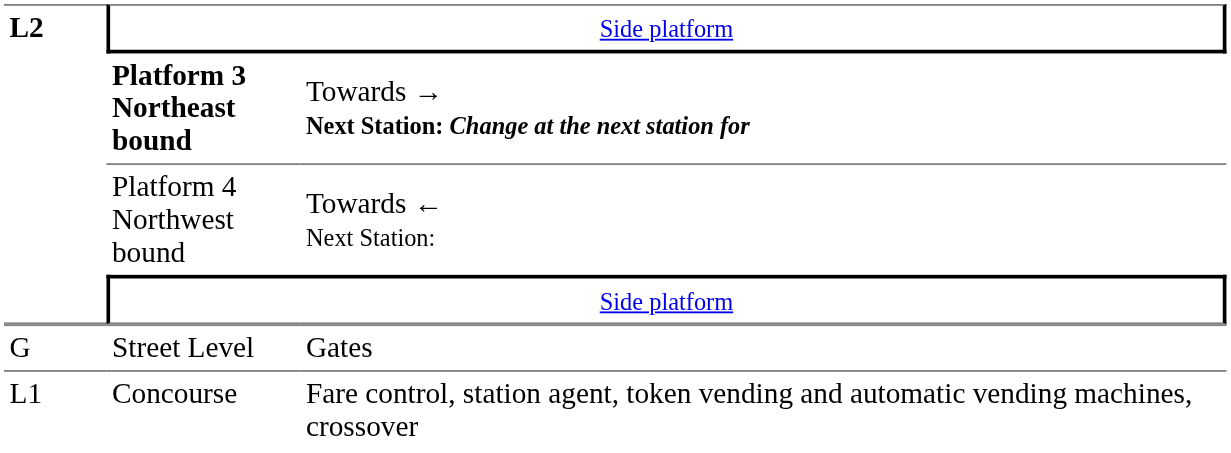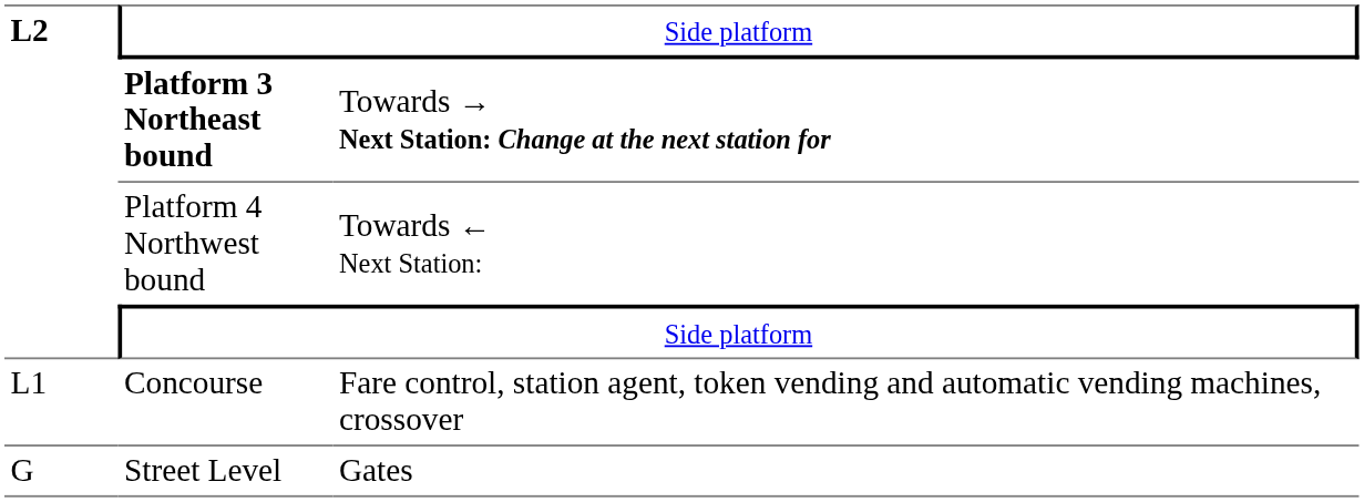rows swapped: Concourse <-> Street Level
